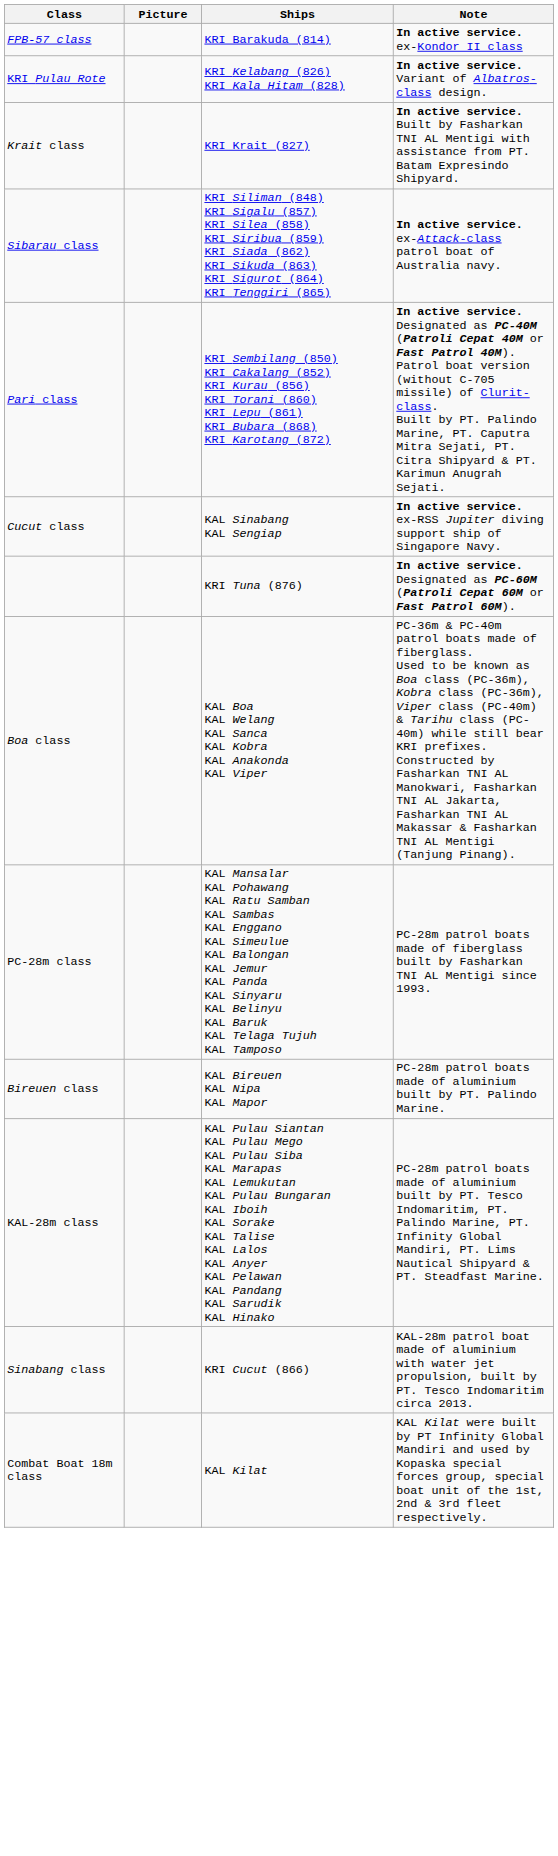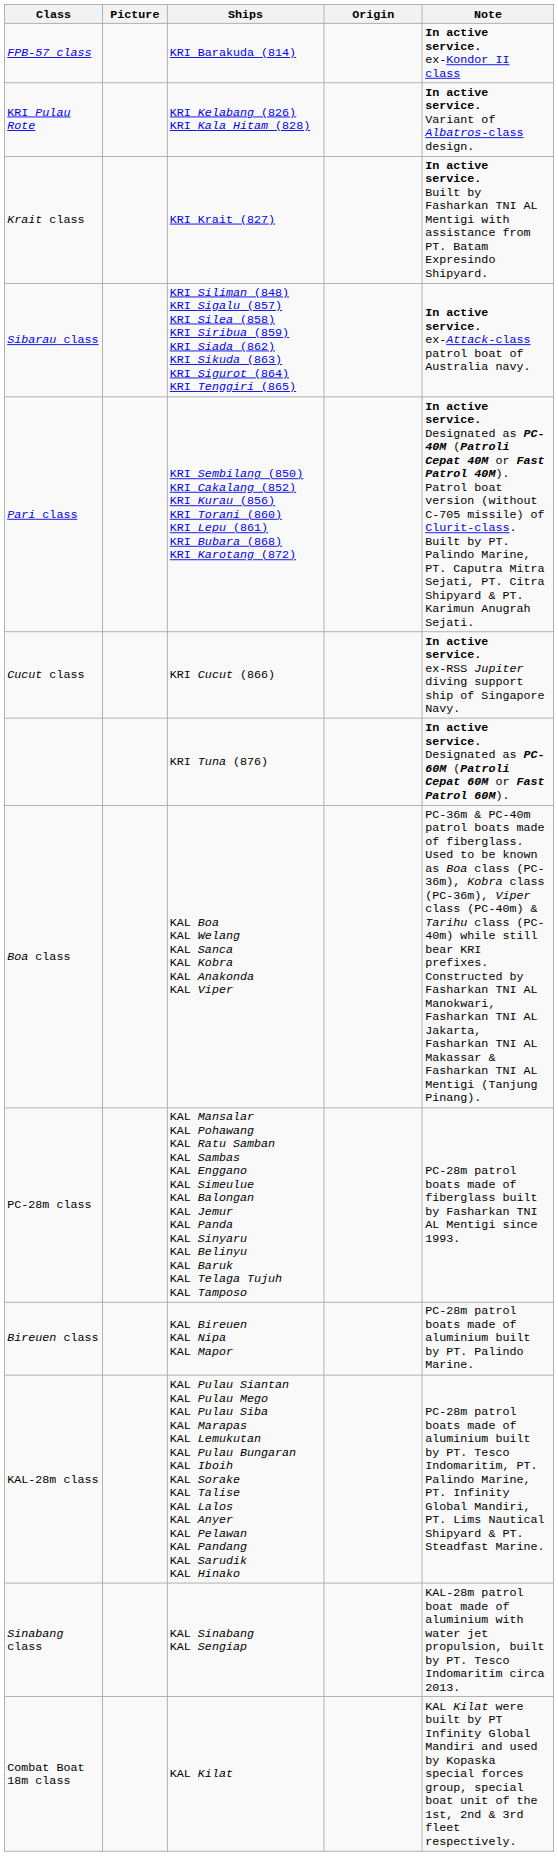+ column: Origin
Cucut class | Ships: KAL Sinabang KAL Sengiap -> KRI Cucut (866)
Sinabang class | Ships: KRI Cucut (866) -> KAL Sinabang KAL Sengiap
